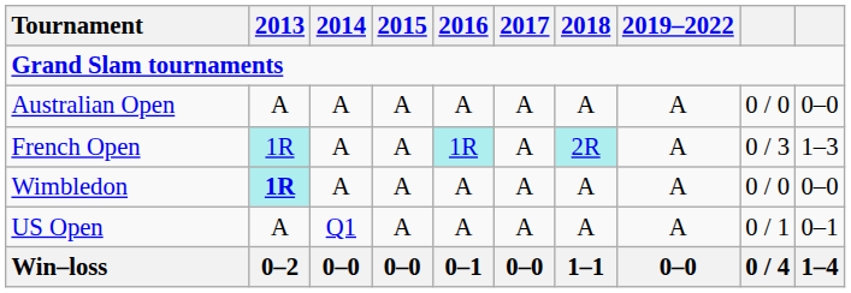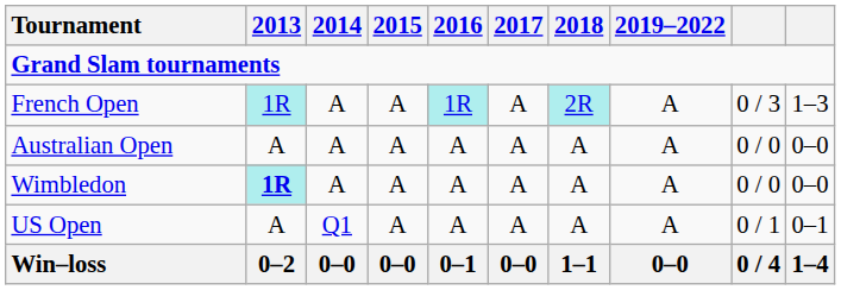rows swapped: Australian Open <-> French Open
